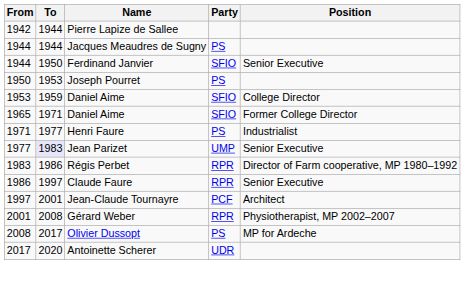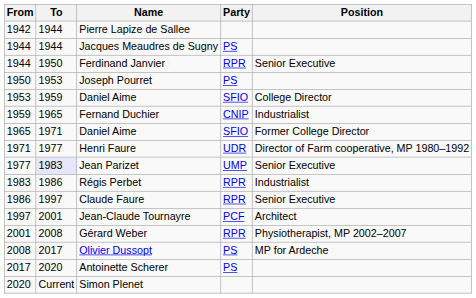Ferdinand Janvier | Party: SFIO -> RPR
+ row: 1959 | 1965 | Fernand Duchier | CNIP | Industrialist
Henri Faure | Party: PS -> UDR
Henri Faure | Position: Industrialist -> Director of Farm cooperative, MP 1980–1992
Régis Perbet | Position: Director of Farm cooperative, MP 1980–1992 -> Industrialist
Antoinette Scherer | Party: UDR -> PS
+ row: 2020 | Current | Simon Plenet
